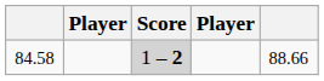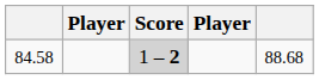84.58 | column 5: 88.66 -> 88.68
